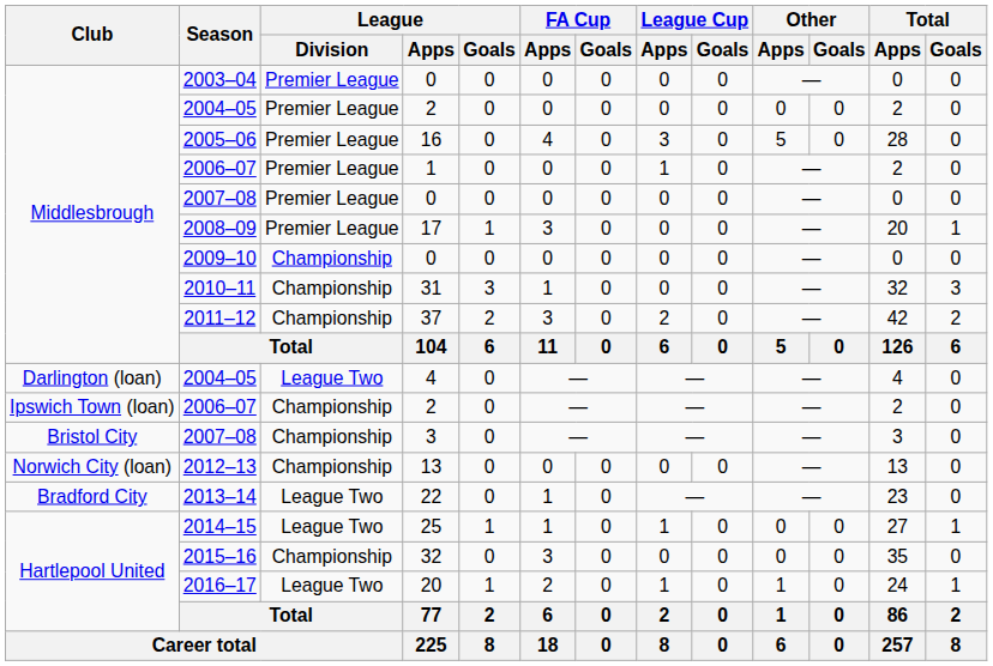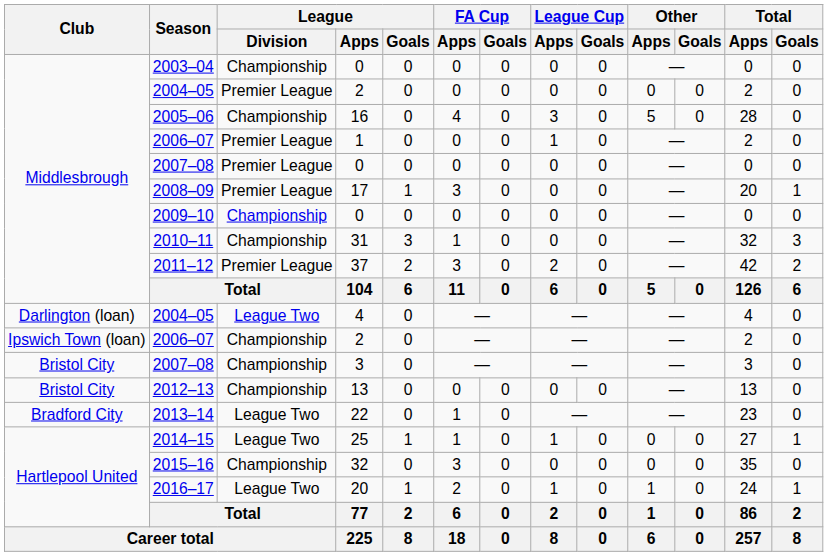2003–04 | League / Division: Premier League -> Championship
2005–06 | League / Division: Premier League -> Championship
2011–12 | League / Division: Championship -> Premier League
2012–13 | Club: Norwich City (loan) -> Bristol City
